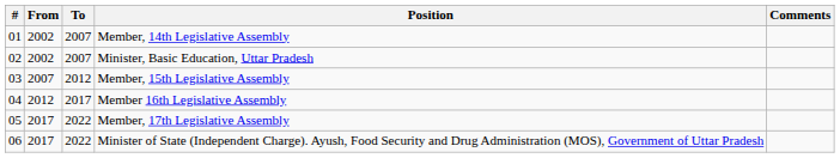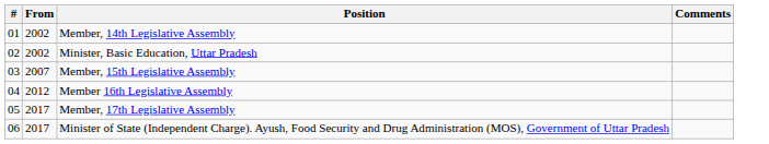- column: To | 2007 | 2007 | 2012 | 2017 | 2022 | 2022
